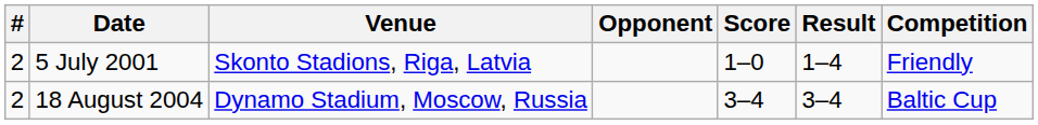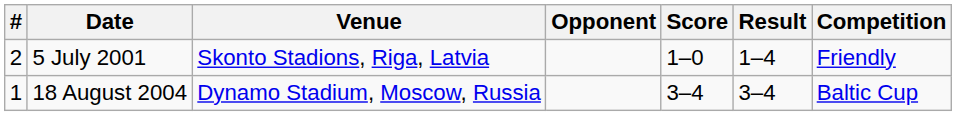18 August 2004 | #: 2 -> 1
